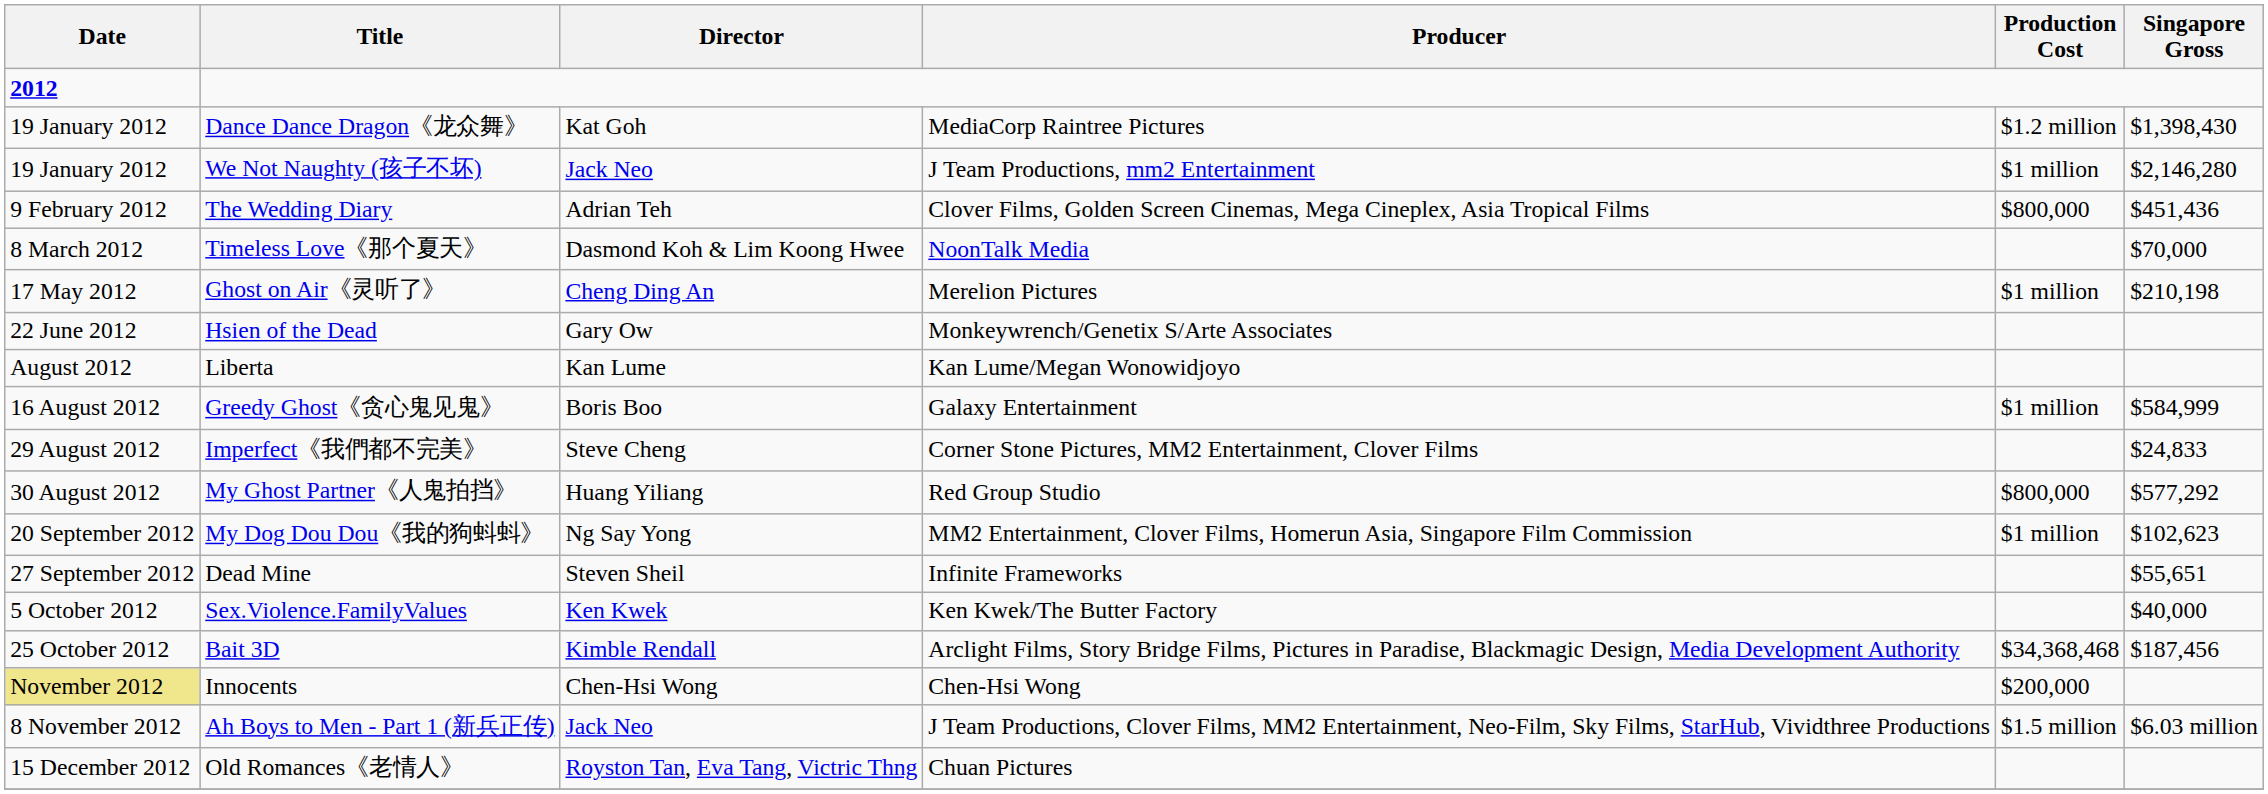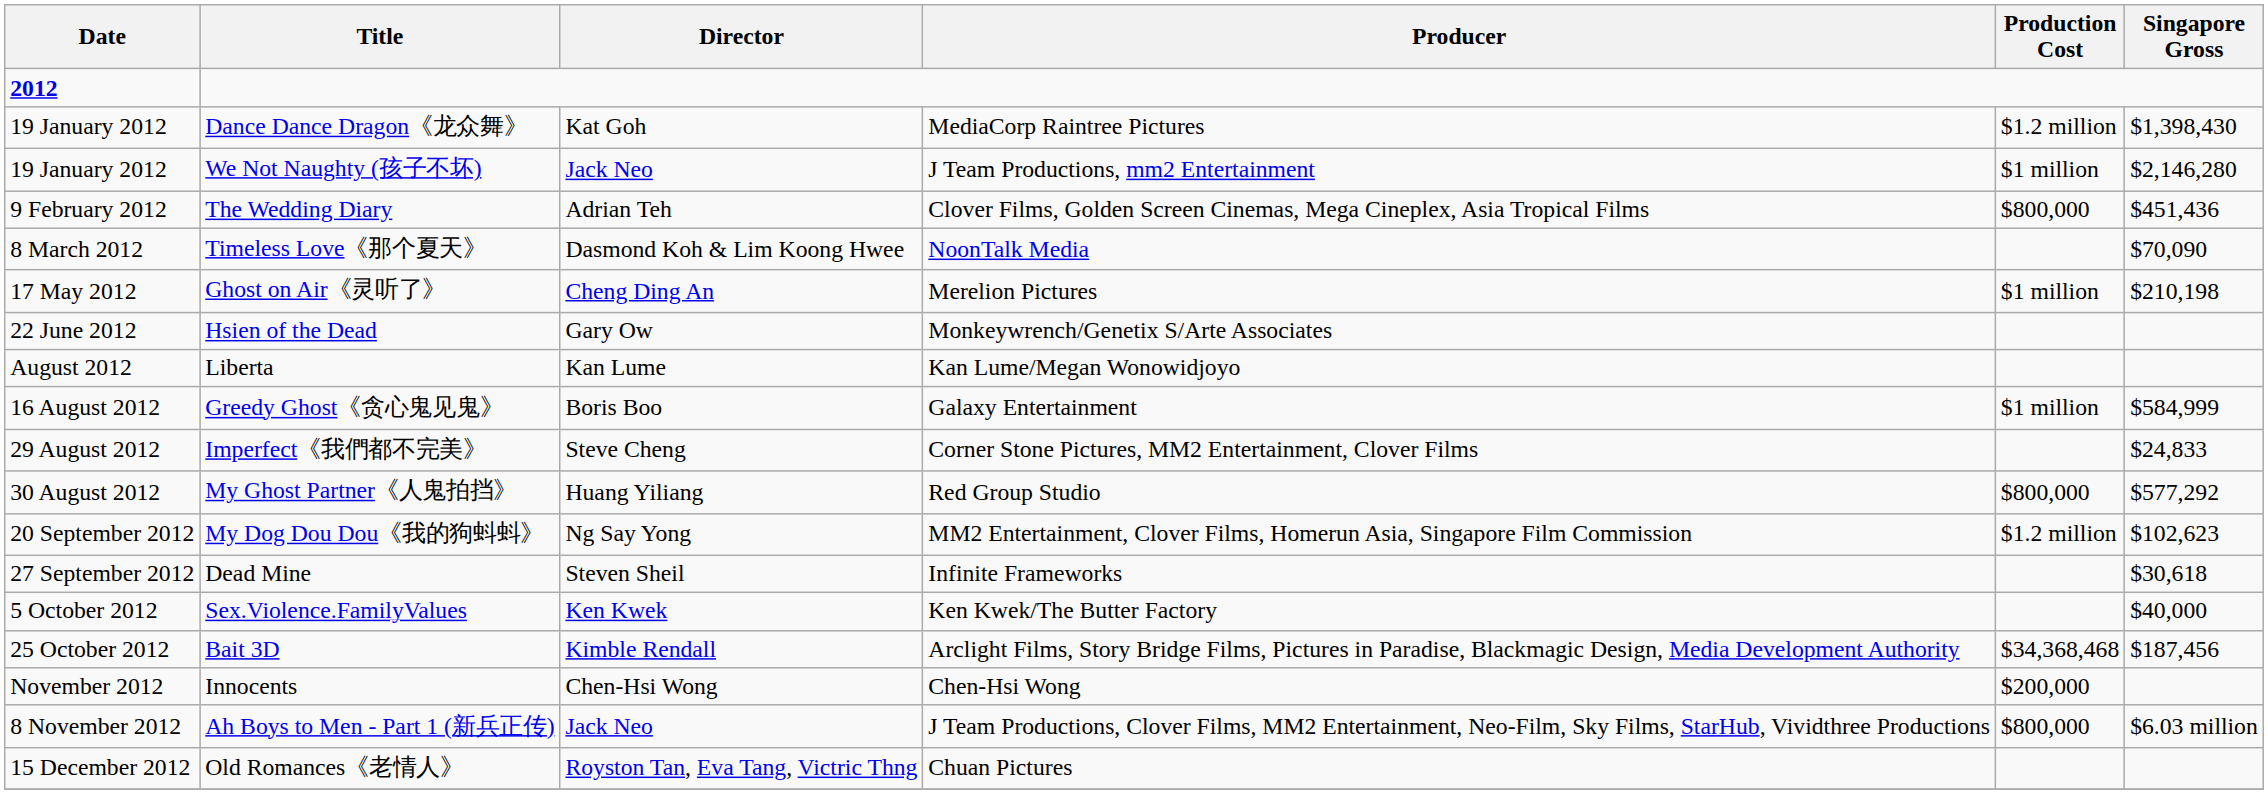Timeless Love《那个夏天》 | Singapore Gross: $70,000 -> $70,090
My Dog Dou Dou《我的狗蚪蚪》 | Production Cost: $1 million -> $1.2 million
Dead Mine | Singapore Gross: $55,651 -> $30,618
Innocents | Date: khaki background -> no background
Ah Boys to Men - Part 1 (新兵正传) | Production Cost: $1.5 million -> $800,000
